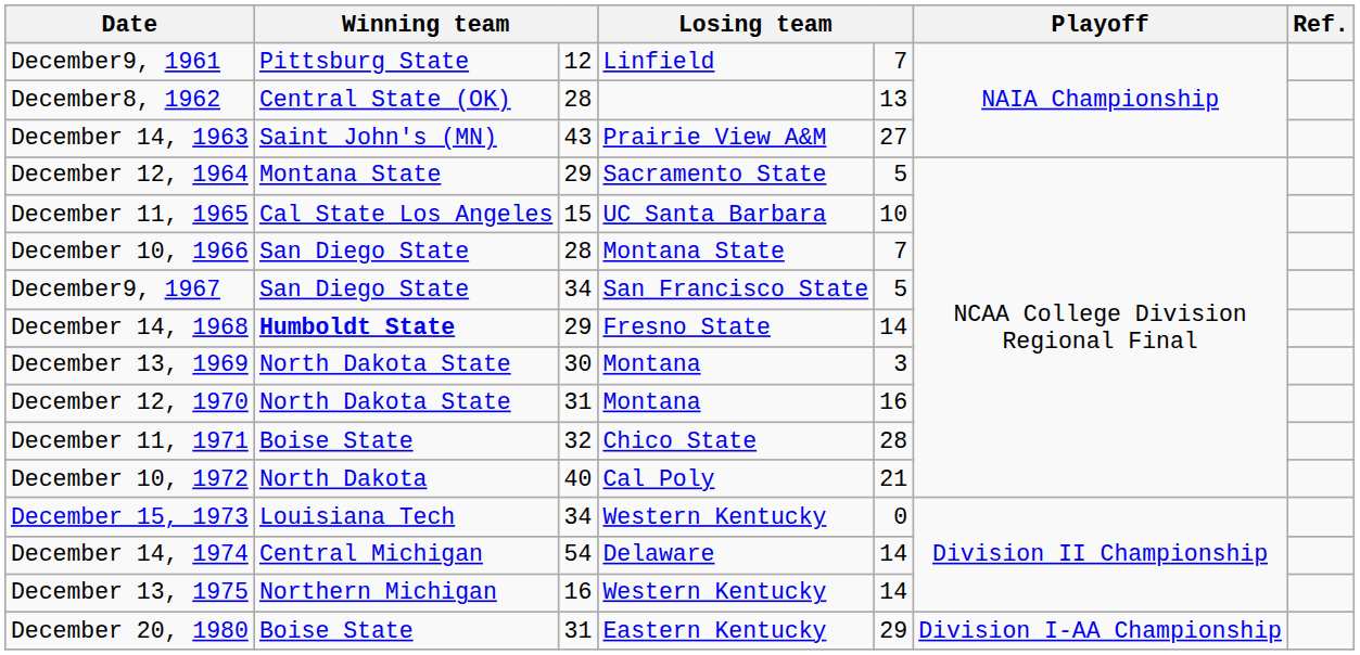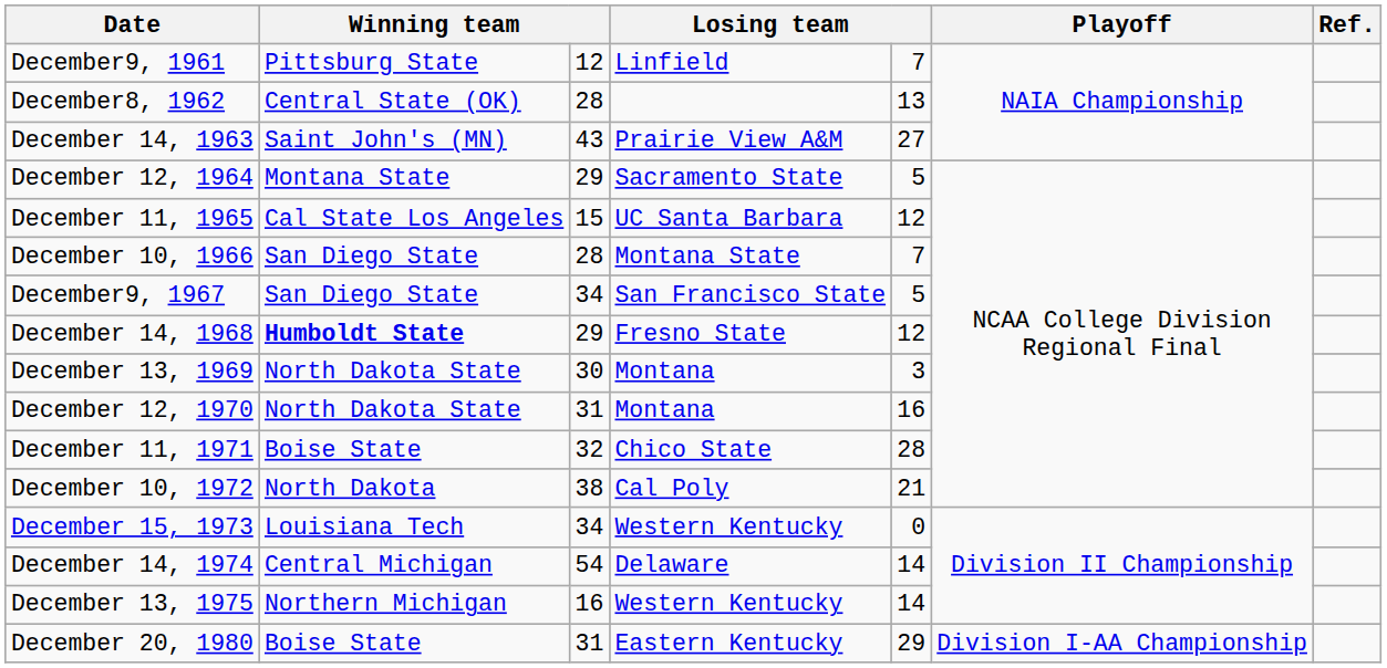December 11, 1965 | column 5: 10 -> 12
December 14, 1968 | column 5: 14 -> 12
December 10, 1972 | column 3: 40 -> 38
